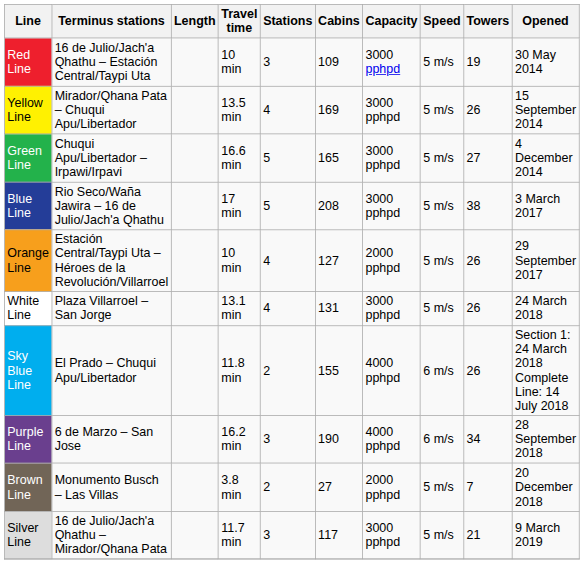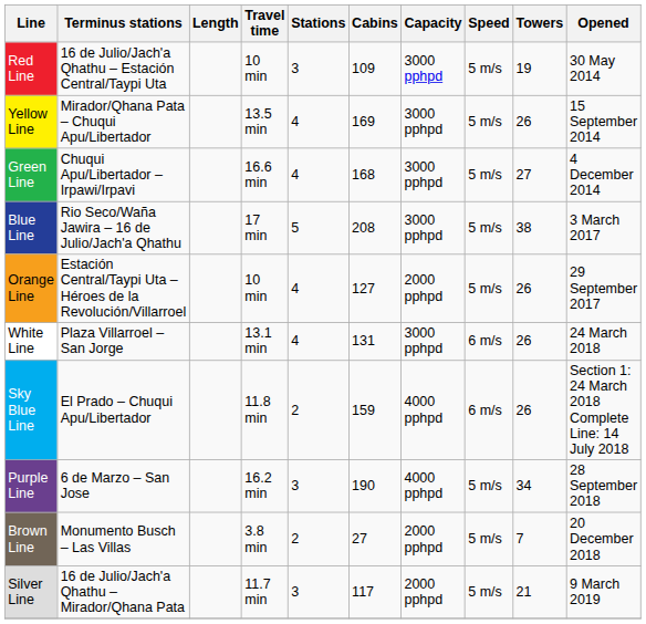Green Line | Stations: 5 -> 4
Green Line | Cabins: 165 -> 168
White Line | Speed: 5 m/s -> 6 m/s
Sky Blue Line | Cabins: 155 -> 159
Purple Line | Speed: 6 m/s -> 5 m/s
Silver Line | Capacity: 3000 pphpd -> 2000 pphpd
